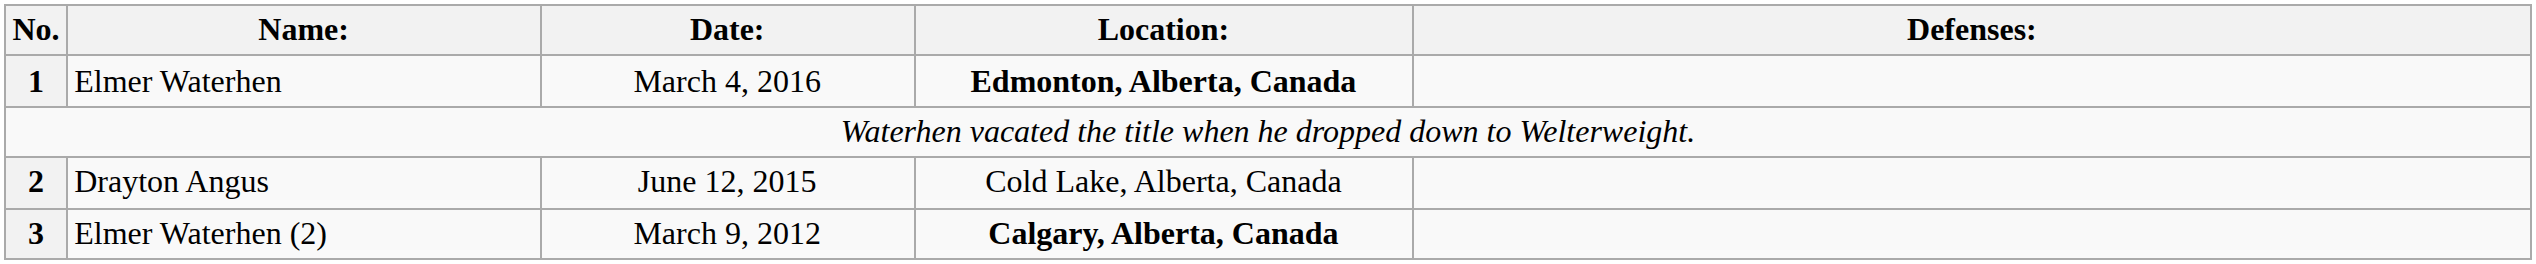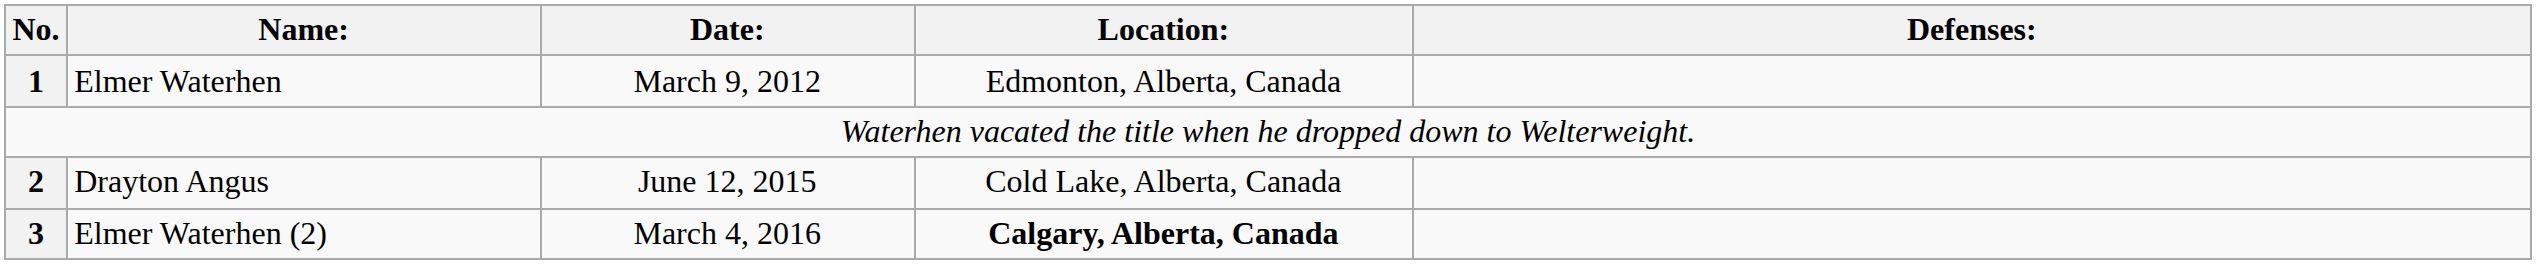Elmer Waterhen | Date:: March 4, 2016 -> March 9, 2012
Elmer Waterhen | Location:: bold -> normal
Elmer Waterhen (2) | Date:: March 9, 2012 -> March 4, 2016
